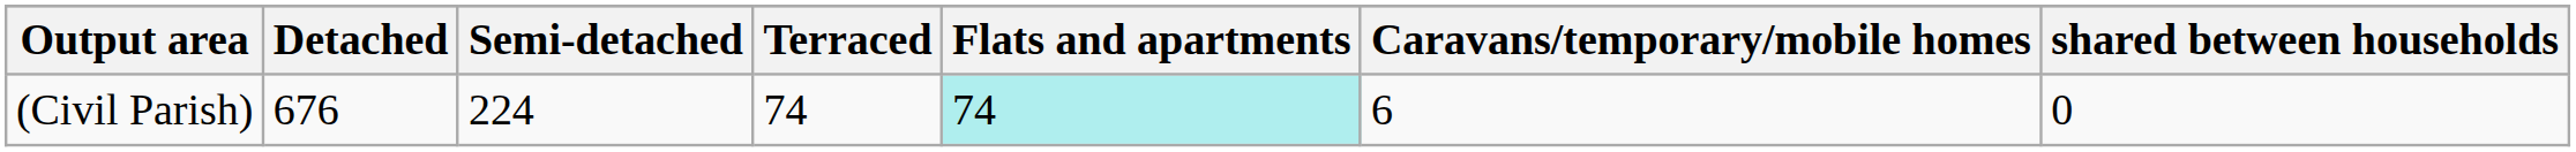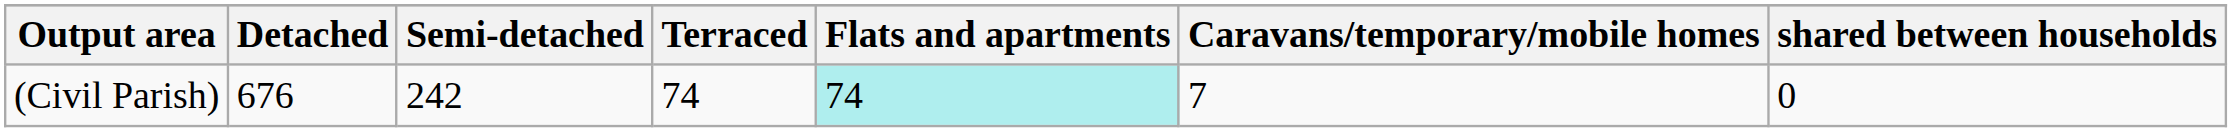(Civil Parish) | Semi-detached: 224 -> 242
(Civil Parish) | Caravans/temporary/mobile homes: 6 -> 7
